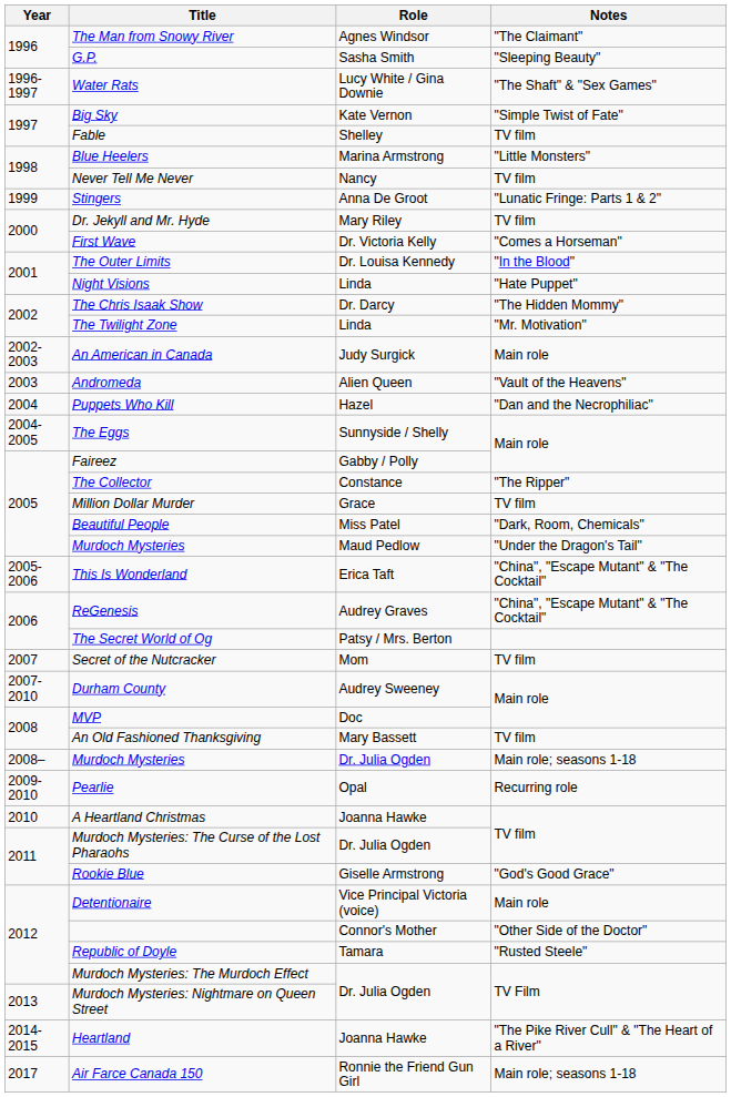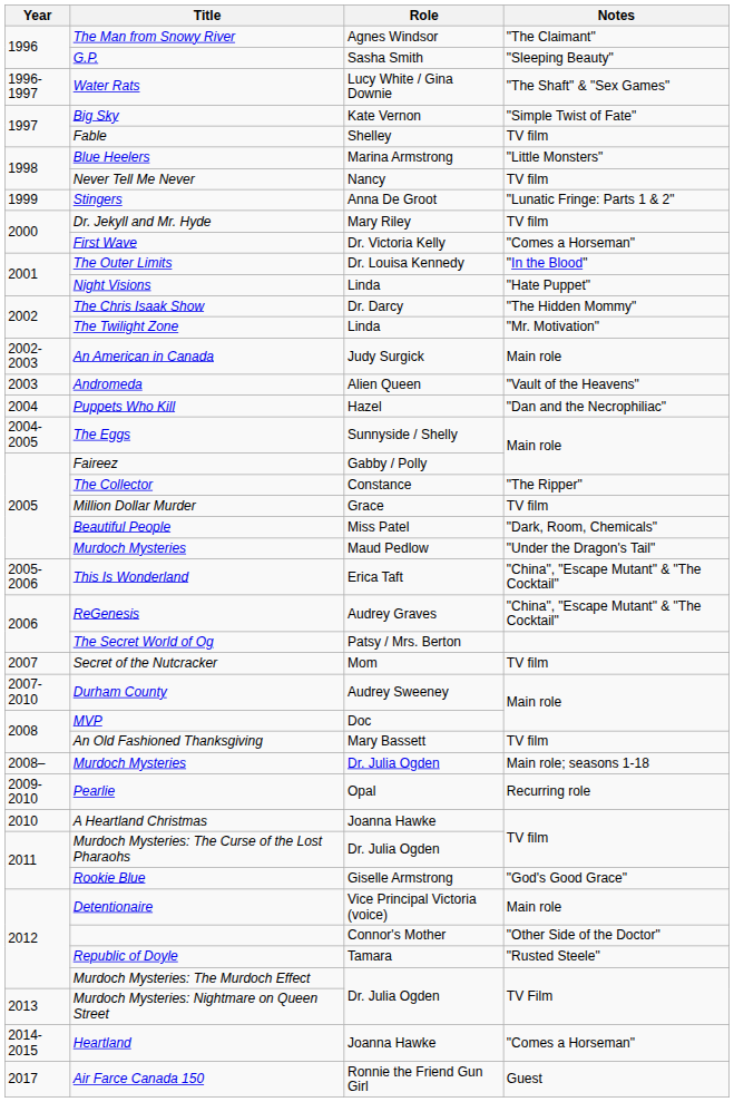Heartland | Notes: "The Pike River Cull" & "The Heart of a River" -> "Comes a Horseman"
Air Farce Canada 150 | Notes: Main role; seasons 1-18 -> Guest
